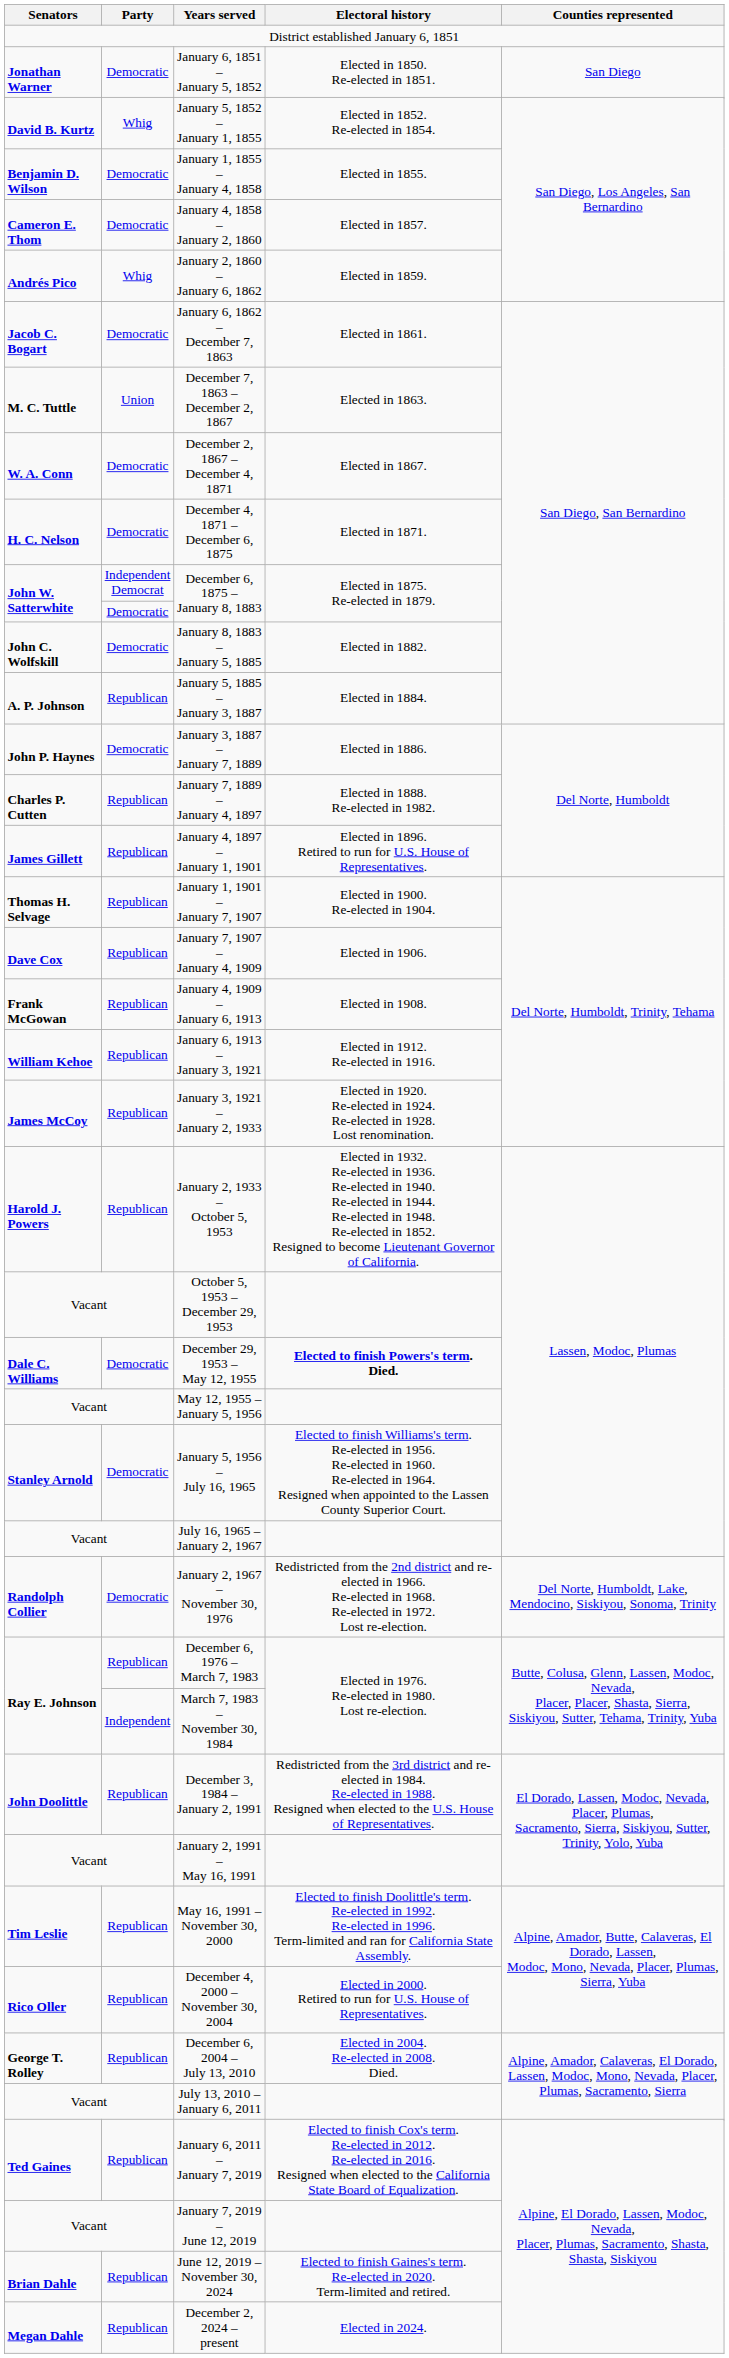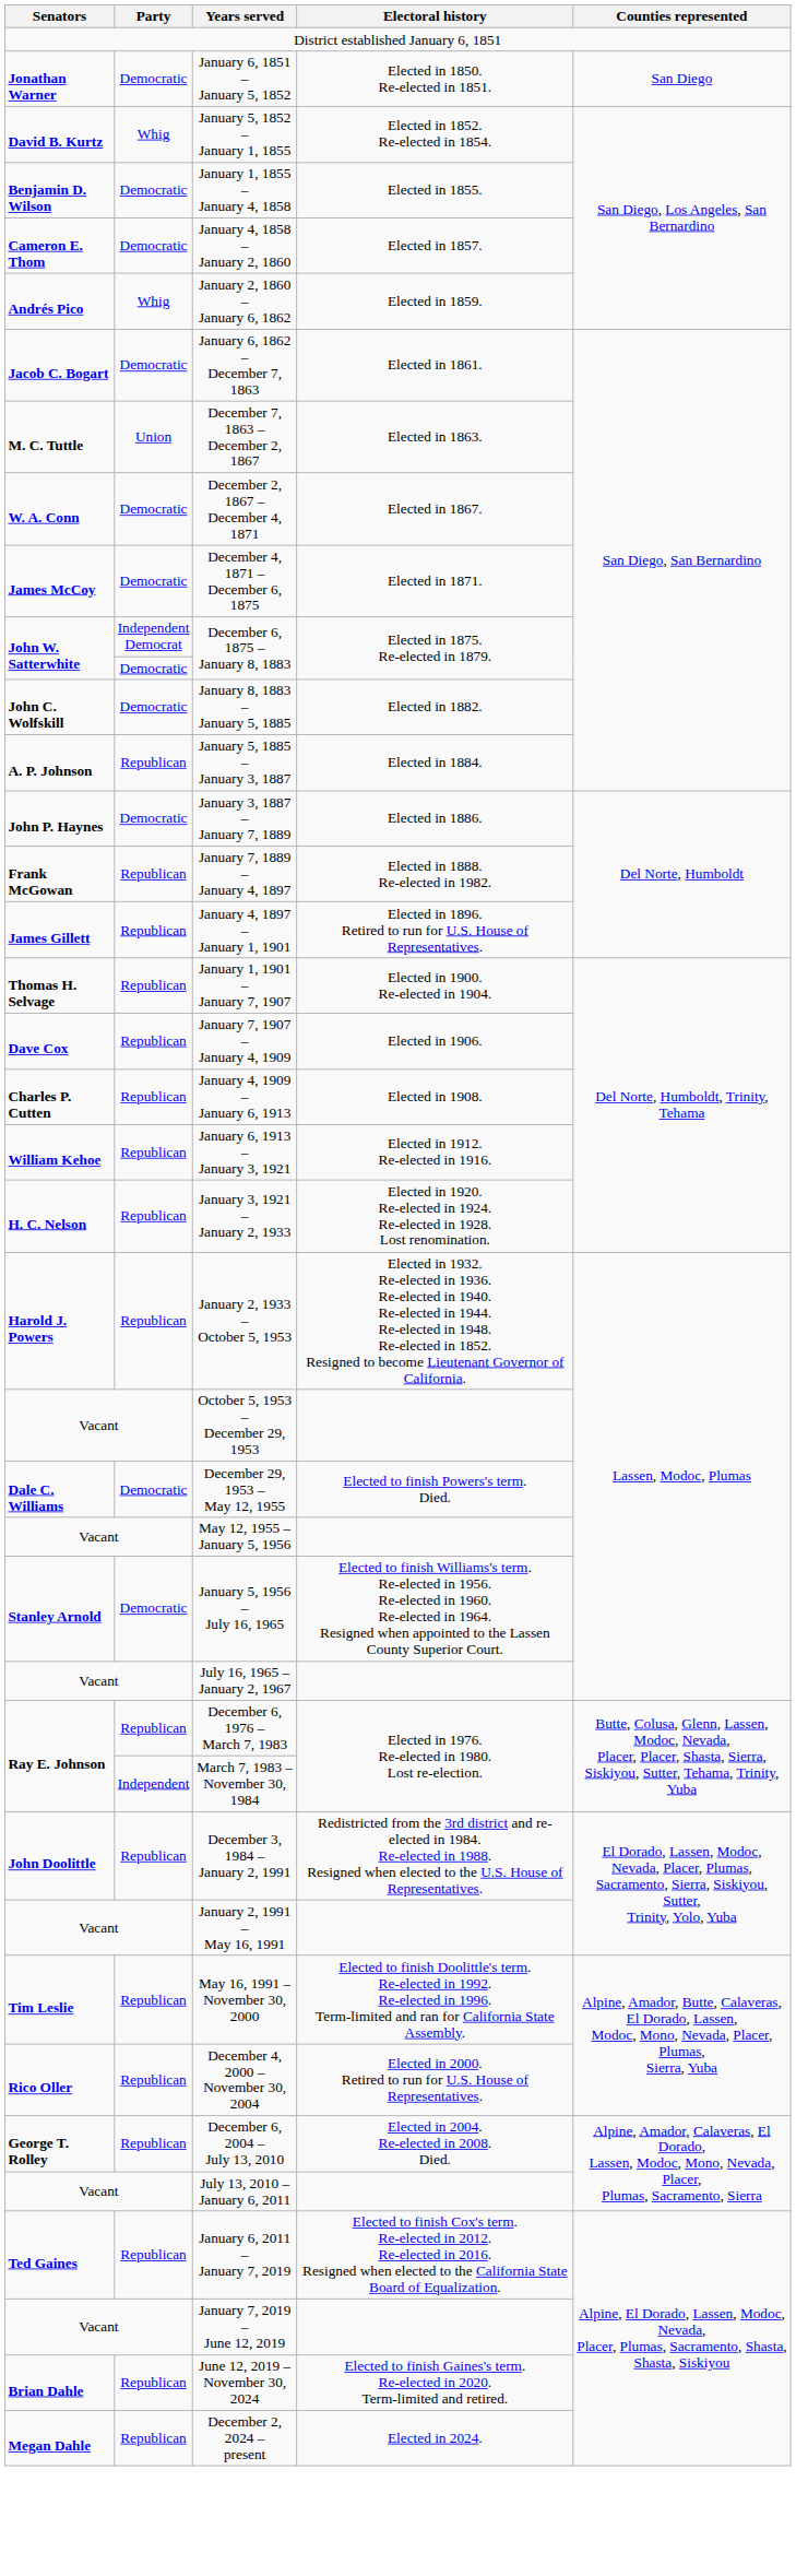December 4, 1871 – December 6, 1875 | Senators: H. C. Nelson -> James McCoy
January 7, 1889 – January 4, 1897 | Senators: Charles P. Cutten -> Frank McGowan
January 4, 1909 – January 6, 1913 | Senators: Frank McGowan -> Charles P. Cutten
January 3, 1921 – January 2, 1933 | Senators: James McCoy -> H. C. Nelson
December 29, 1953 – May 12, 1955 | Electoral history: bold -> normal
- row: Randolph Collier | Democratic | January 2, 1967 – November 30, 1976 | Redistricted from the 2nd district and re-elected in 1966. Re-elected in 1968. Re-elected in 1972. Lost re-election. | Del Norte, Humboldt, Lake, Mendocino, Siskiyou, Sonoma, Trinity
